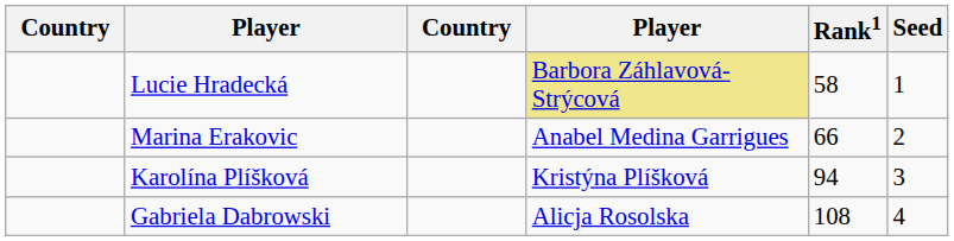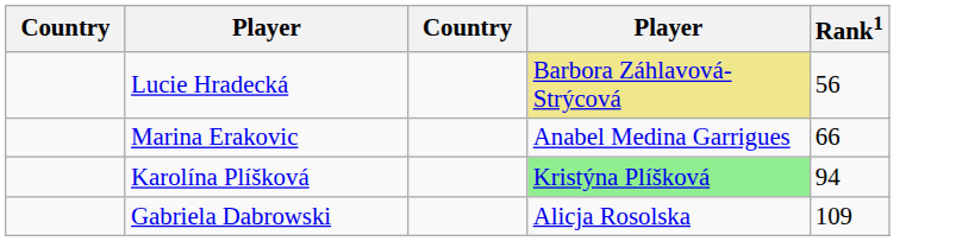- column: Seed | 1 | 2 | 3 | 4
Lucie Hradecká | Rank1: 58 -> 56
Karolína Plíšková | column 4: no background -> lightgreen background
Gabriela Dabrowski | Rank1: 108 -> 109
